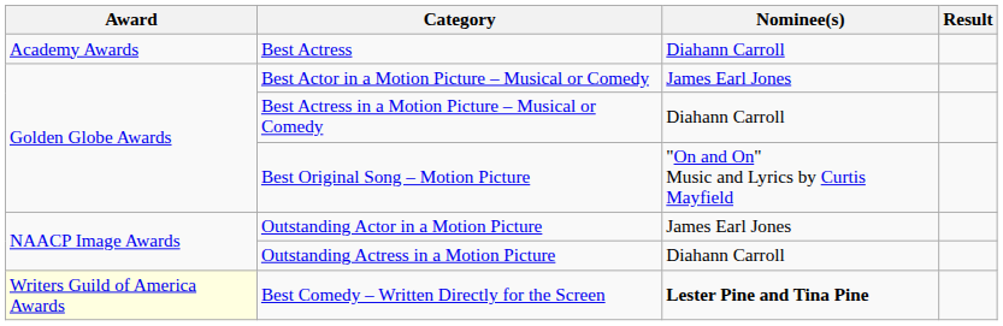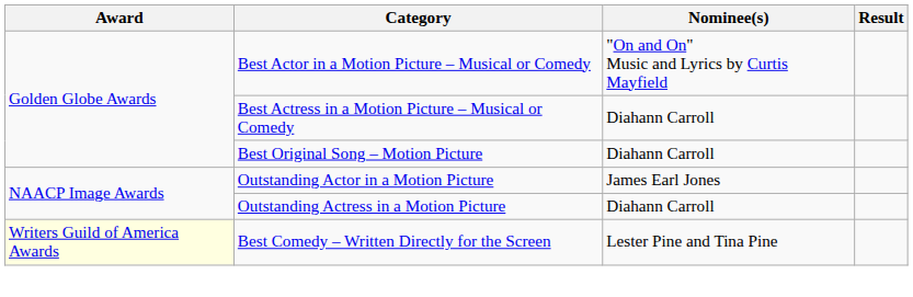- row: Academy Awards | Best Actress | Diahann Carroll
Best Actor in a Motion Picture – Musical or Comedy | Nominee(s): James Earl Jones -> "On and On" Music and Lyrics by Curtis Mayfield
Best Original Song – Motion Picture | Nominee(s): "On and On" Music and Lyrics by Curtis Mayfield -> Diahann Carroll
Best Comedy – Written Directly for the Screen | Nominee(s): bold -> normal
